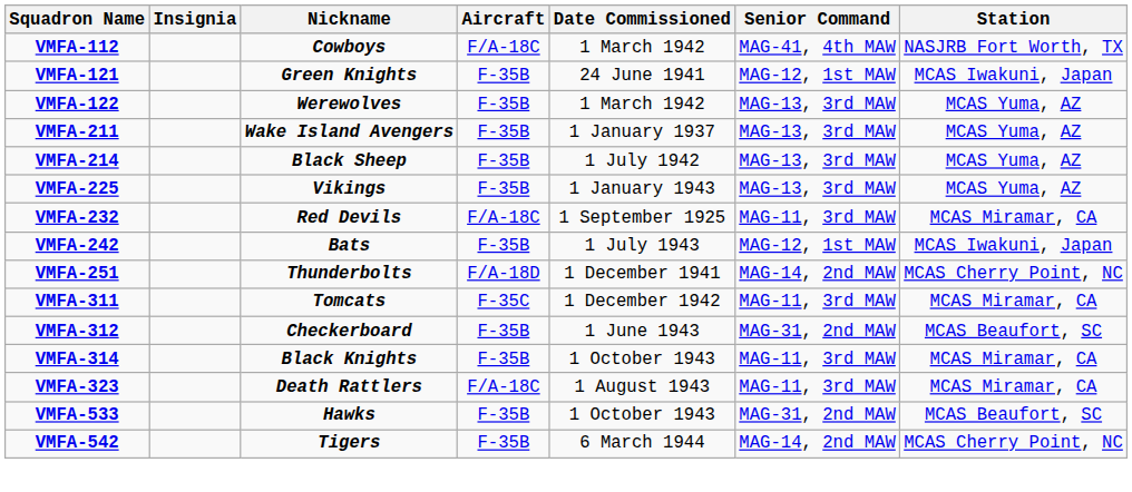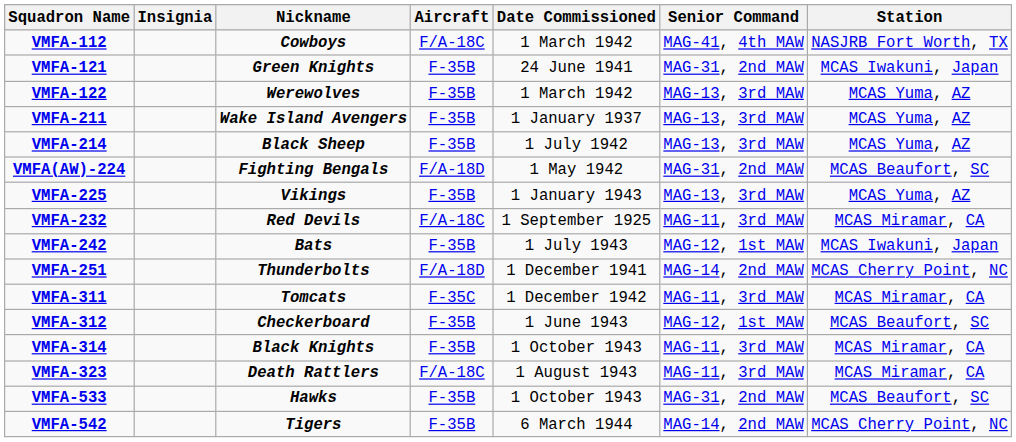VMFA-121 | Senior Command: MAG-12, 1st MAW -> MAG-31, 2nd MAW
+ row: VMFA(AW)-224 | Fighting Bengals | F/A-18D | 1 May 1942 | MAG-31, 2nd MAW | MCAS Beaufort, SC
VMFA-312 | Senior Command: MAG-31, 2nd MAW -> MAG-12, 1st MAW
